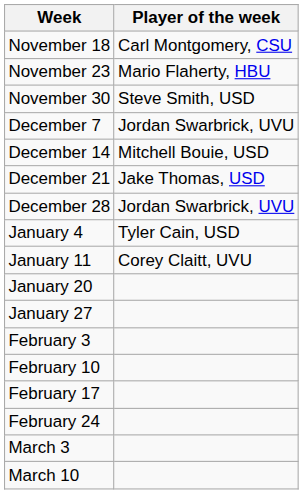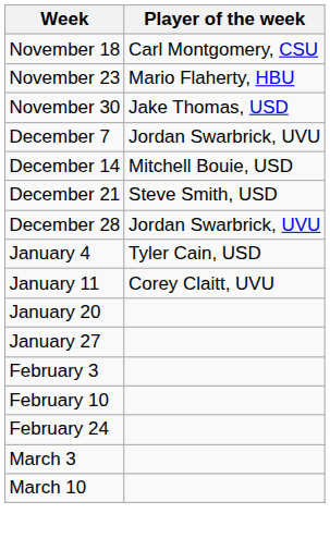November 30 | Player of the week: Steve Smith, USD -> Jake Thomas, USD
December 21 | Player of the week: Jake Thomas, USD -> Steve Smith, USD
- row: February 17
